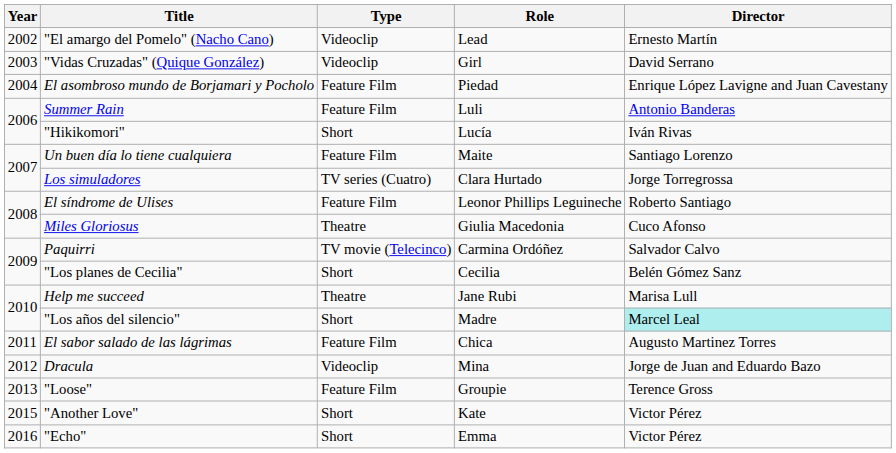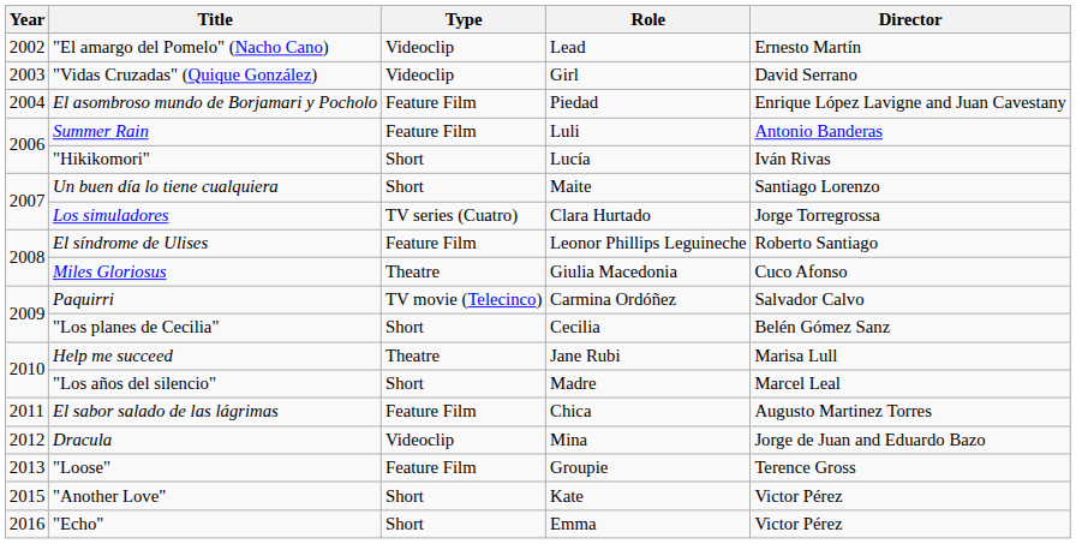Un buen día lo tiene cualquiera | Type: Feature Film -> Short
"Los años del silencio" | Director: paleturquoise background -> no background
